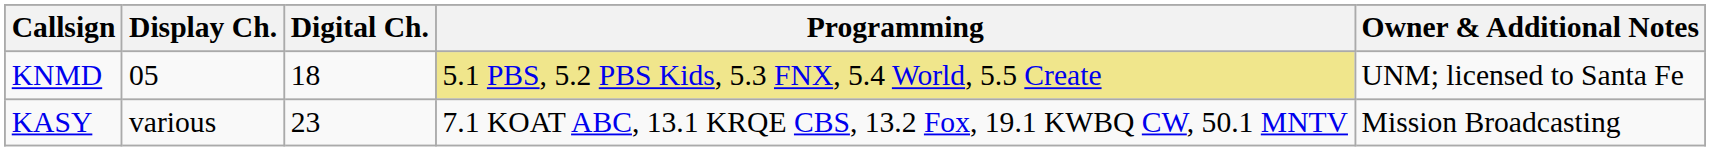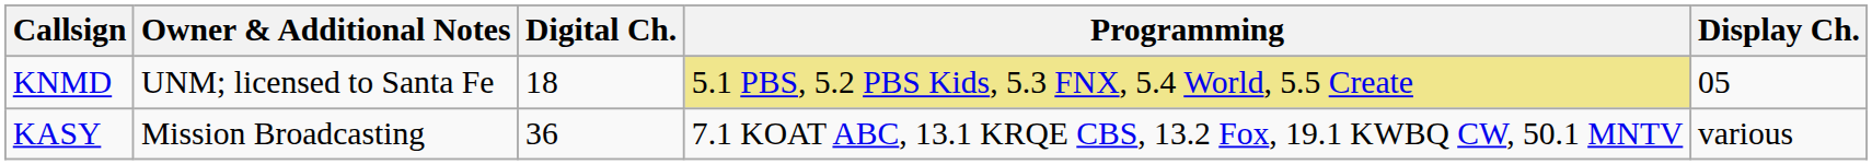columns swapped: Display Ch. <-> Owner & Additional Notes
KASY | Digital Ch.: 23 -> 36
